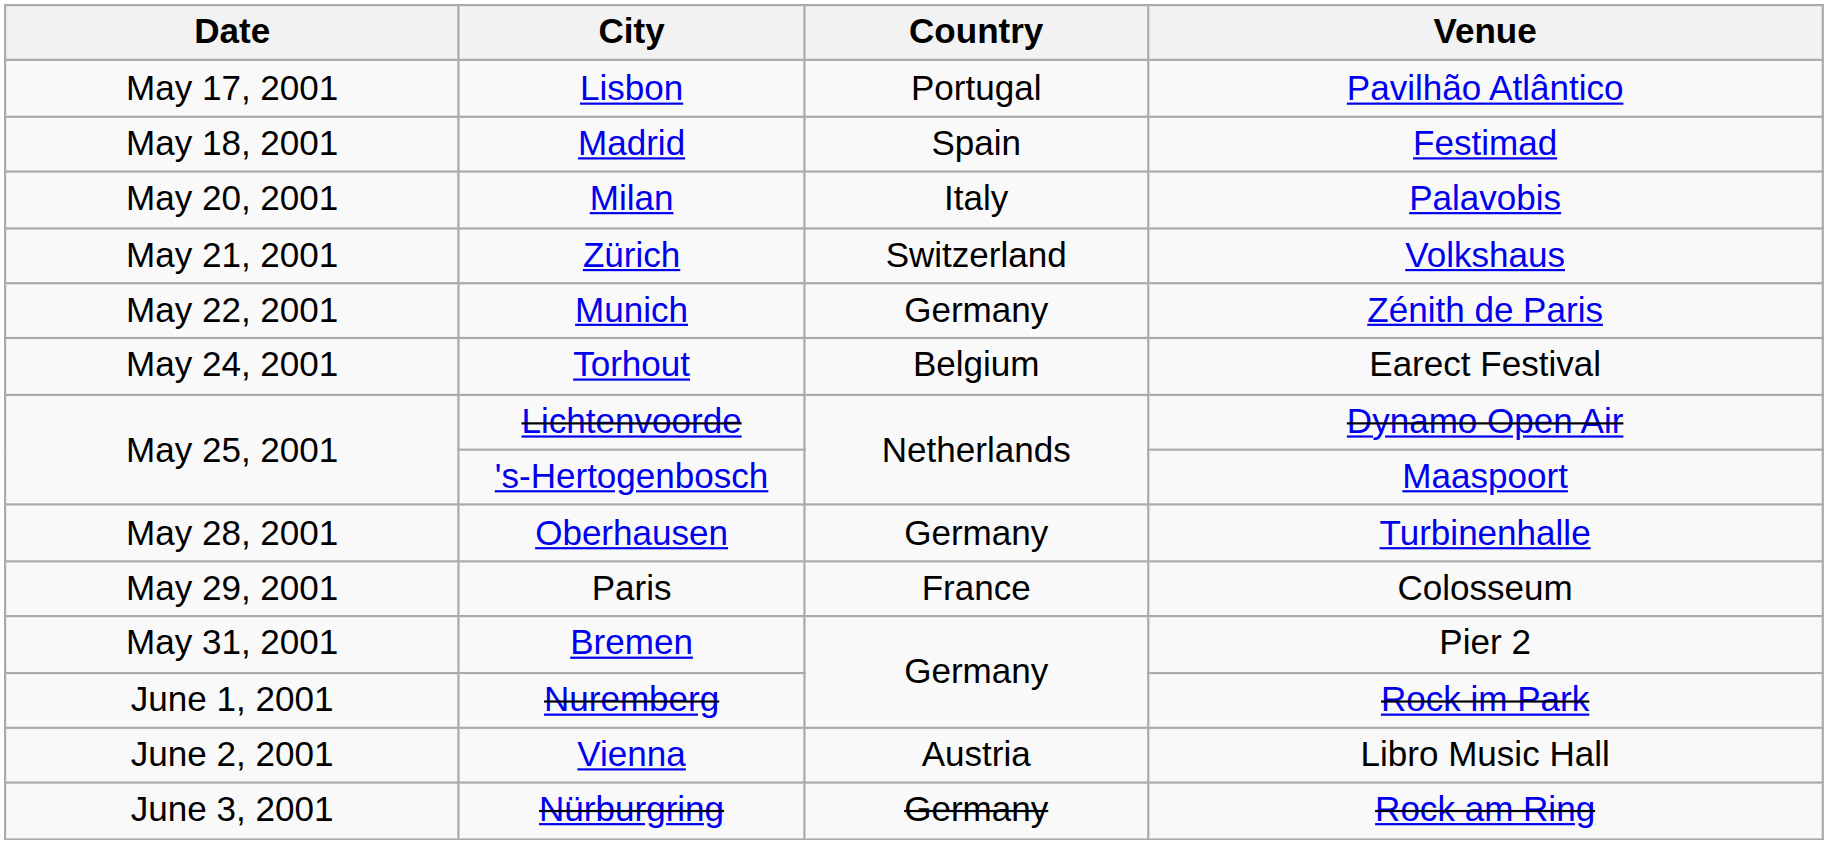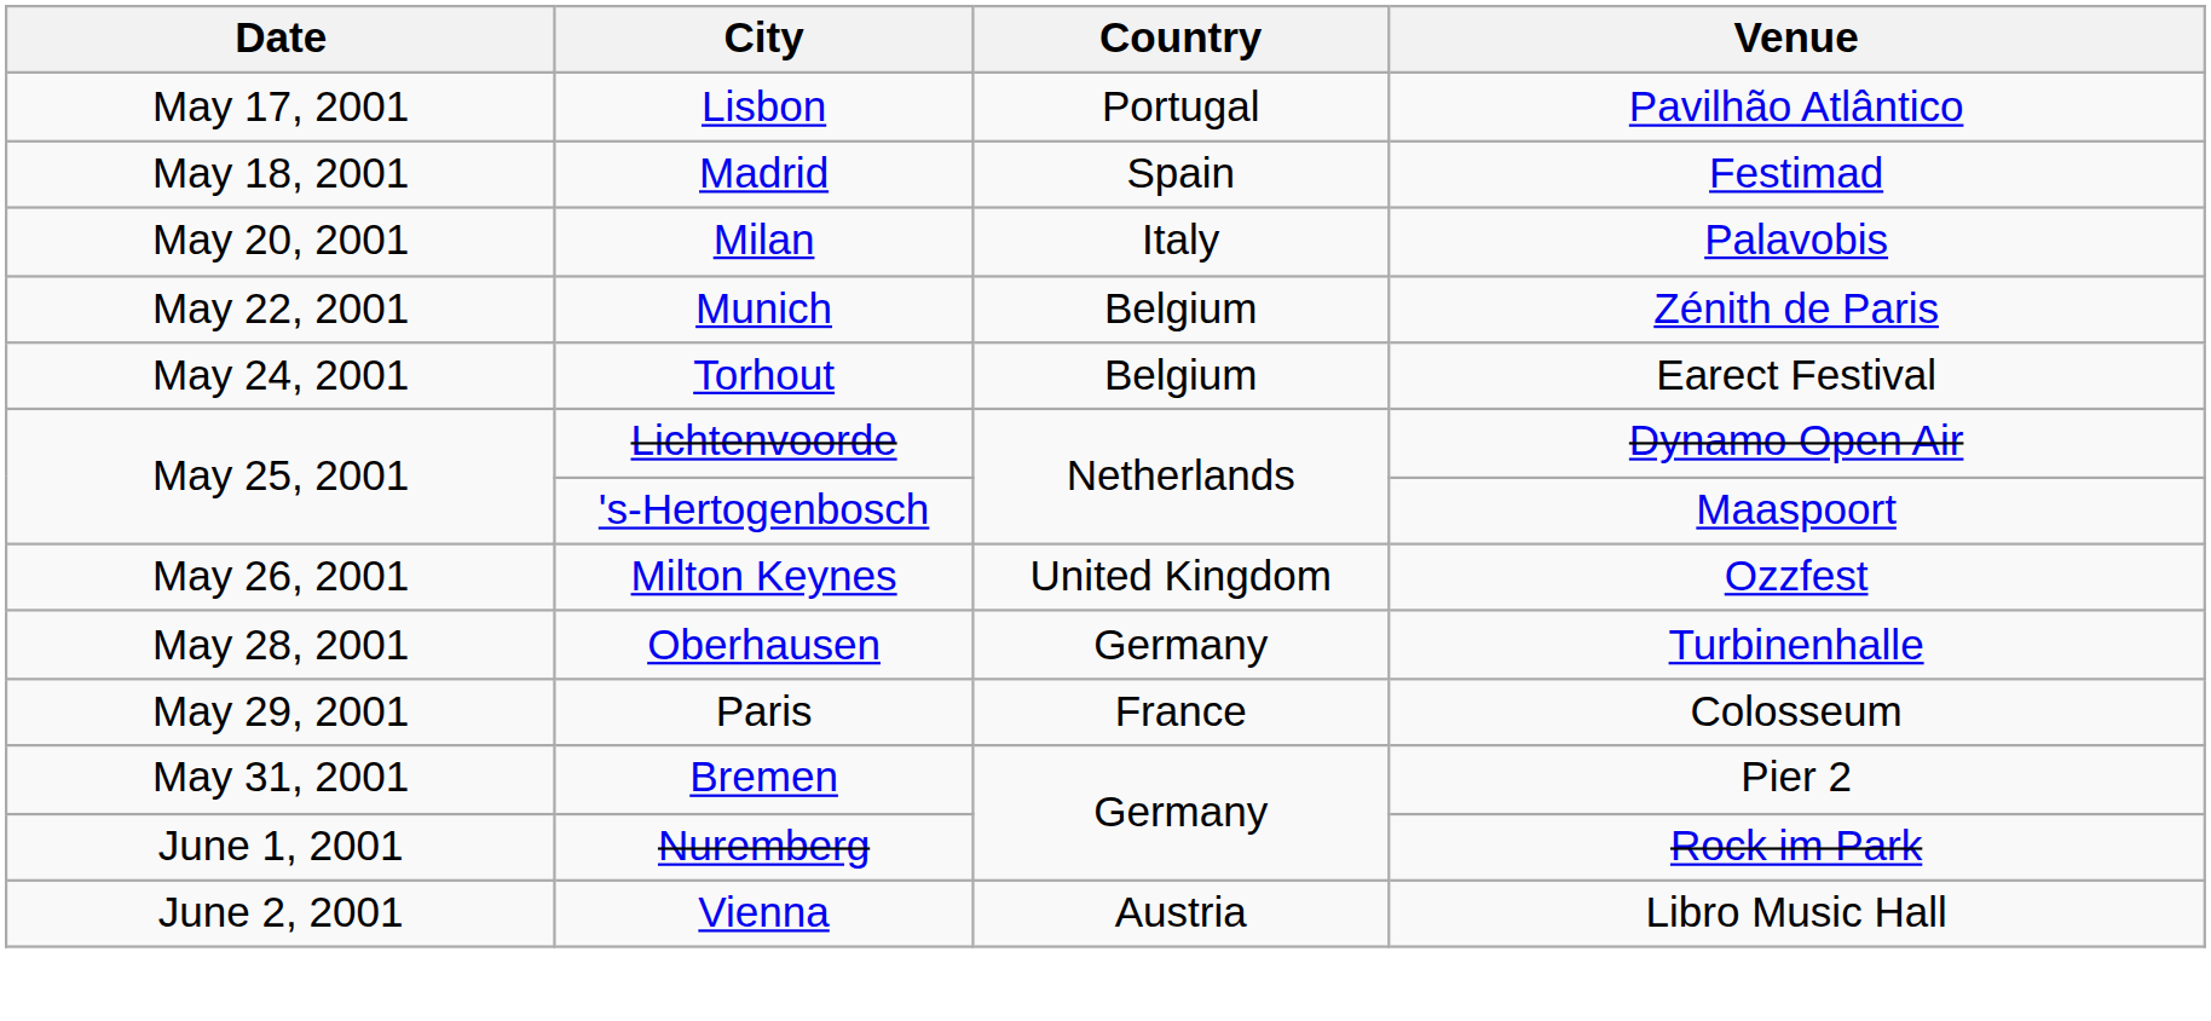- row: May 21, 2001 | Zürich | Switzerland | Volkshaus
Munich | Country: Germany -> Belgium
+ row: May 26, 2001 | Milton Keynes | United Kingdom | Ozzfest
- row: June 3, 2001 | Nürburgring | Germany | Rock am Ring
